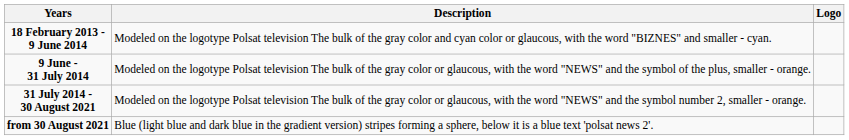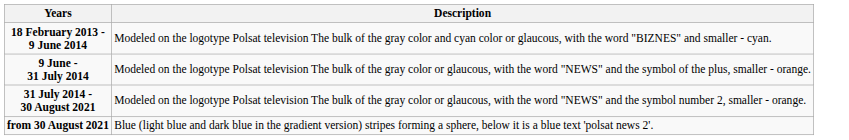- column: Logo
